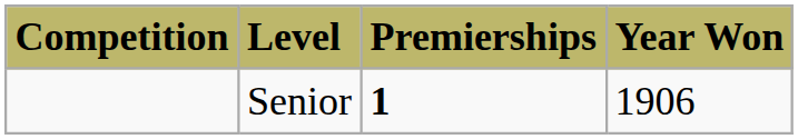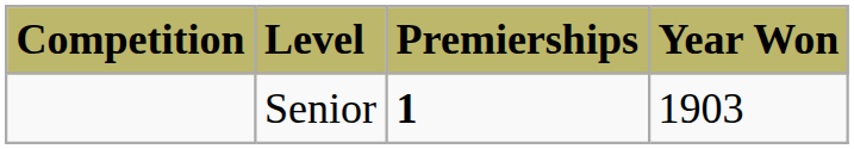Senior | Year Won: 1906 -> 1903
